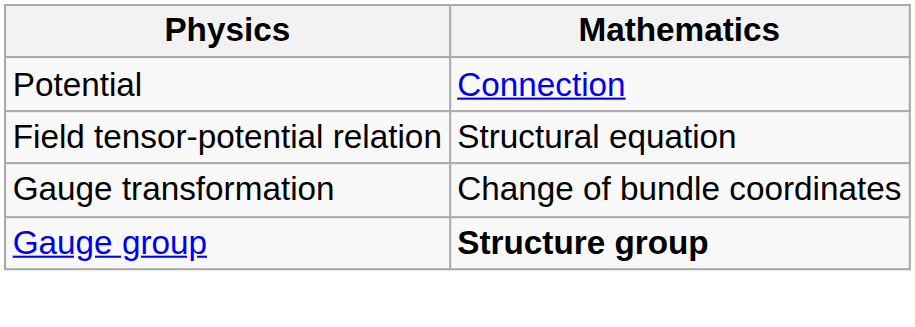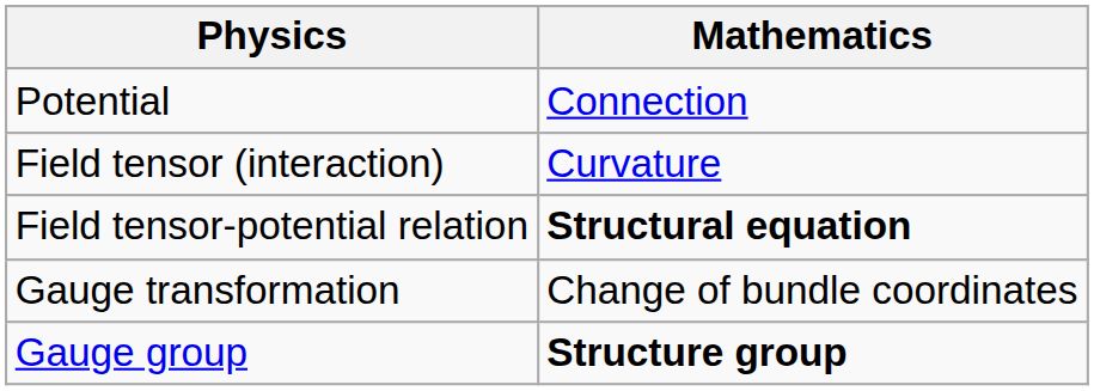+ row: Field tensor (interaction) | Curvature
Field tensor-potential relation | Mathematics: normal -> bold
